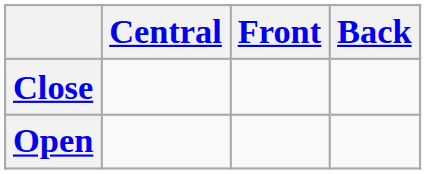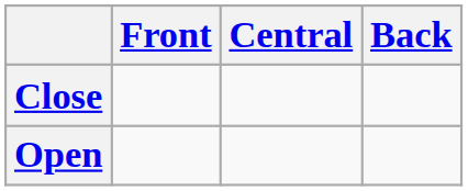columns swapped: Front <-> Central
